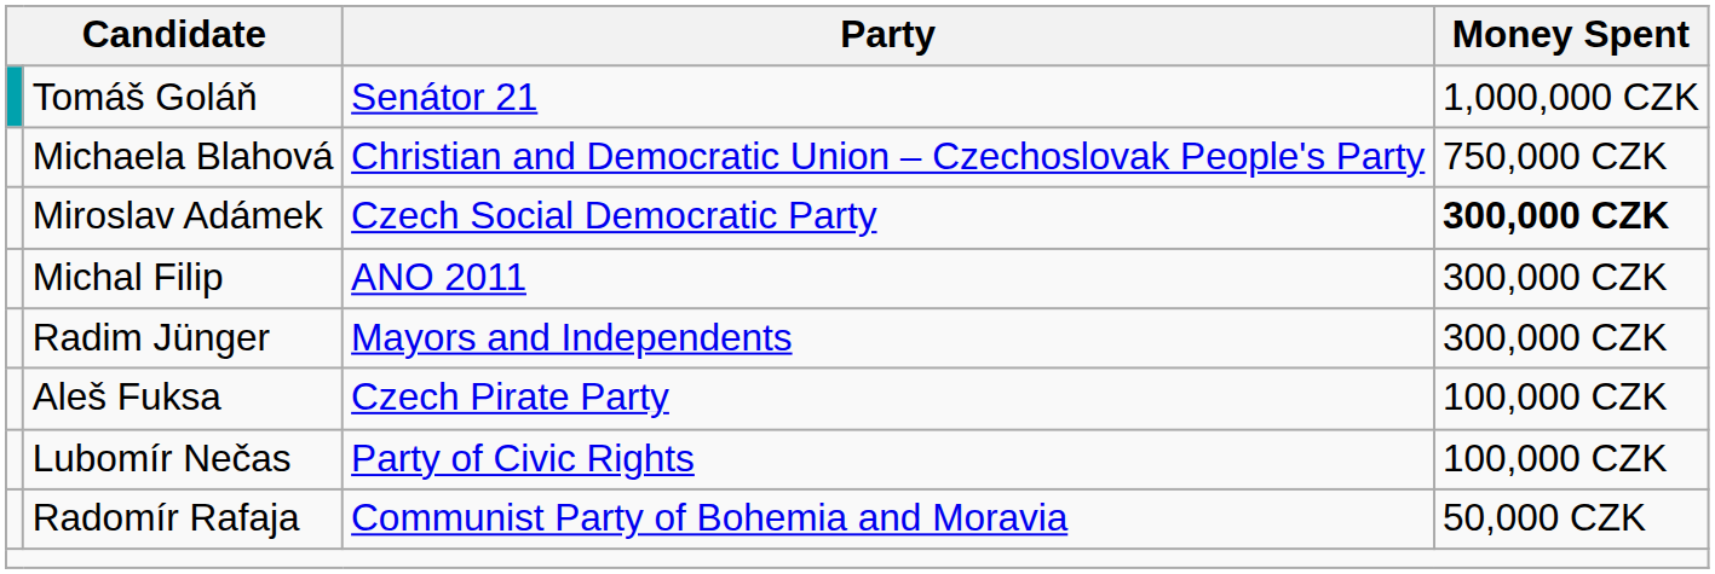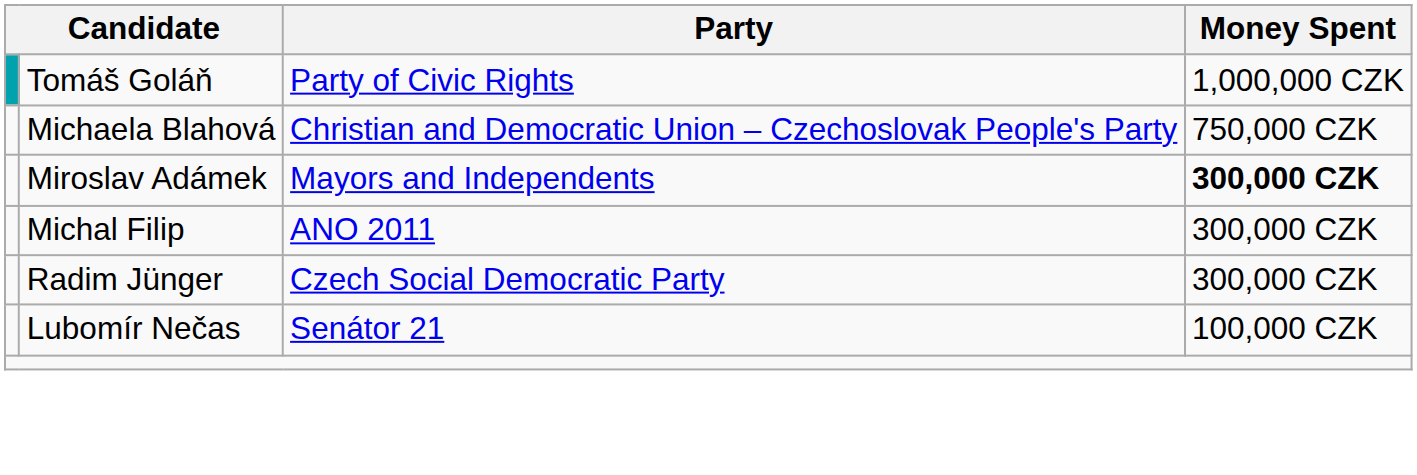Tomáš Goláň | Party: Senátor 21 -> Party of Civic Rights
Miroslav Adámek | Party: Czech Social Democratic Party -> Mayors and Independents
Radim Jünger | Party: Mayors and Independents -> Czech Social Democratic Party
- row: Aleš Fuksa | Czech Pirate Party | 100,000 CZK
Lubomír Nečas | Party: Party of Civic Rights -> Senátor 21
- row: Radomír Rafaja | Communist Party of Bohemia and Moravia | 50,000 CZK
